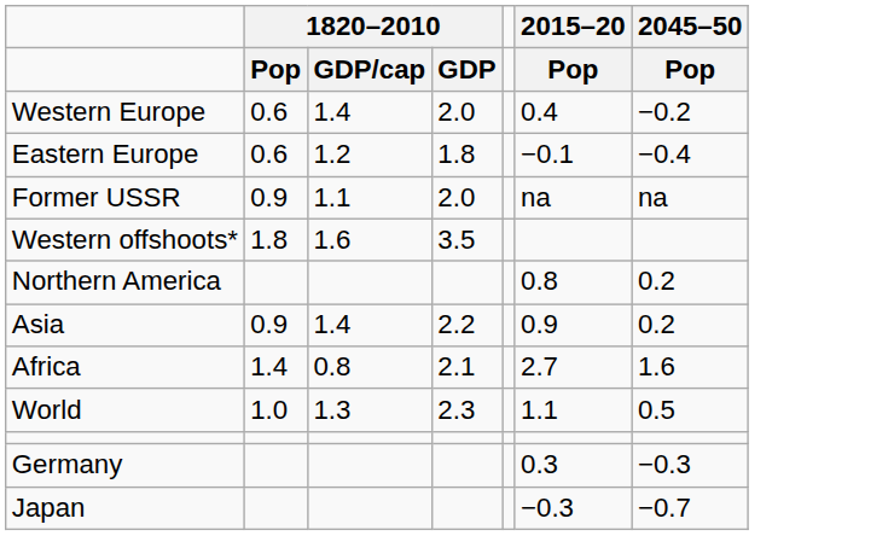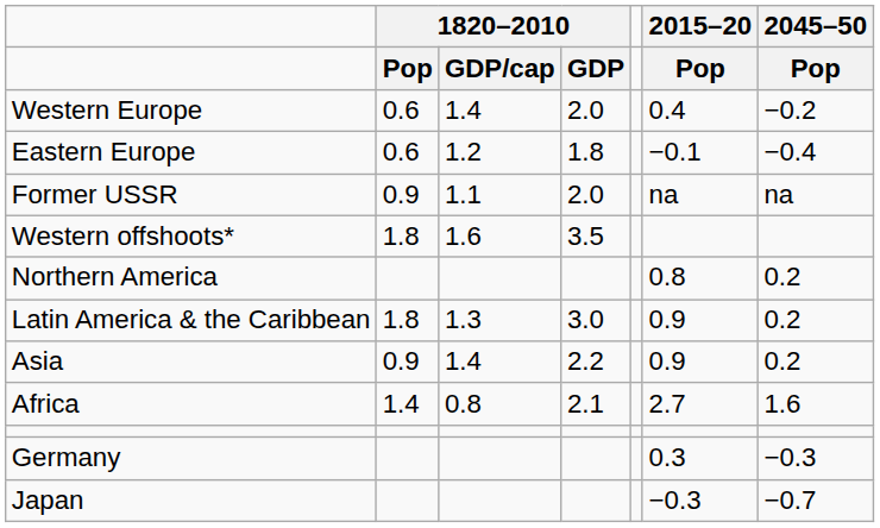+ row: Latin America & the Caribbean | 1.8 | 1.3 | 3.0 | 0.9 | 0.2
- row: World | 1.0 | 1.3 | 2.3 | 1.1 | 0.5
